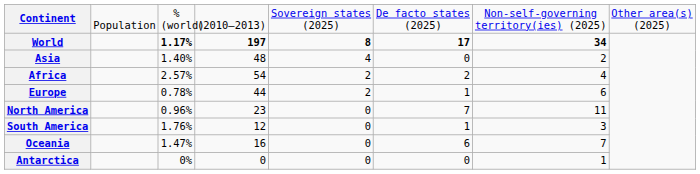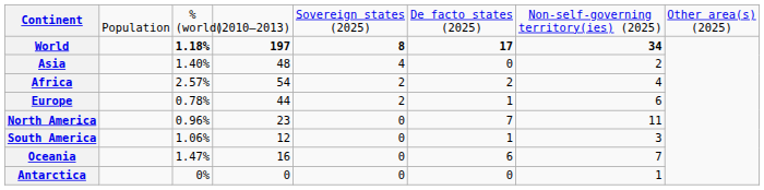World | column 3: 1.17% -> 1.18%
South America | column 3: 1.76% -> 1.06%
